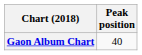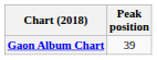Gaon Album Chart | Peak position: 40 -> 39
